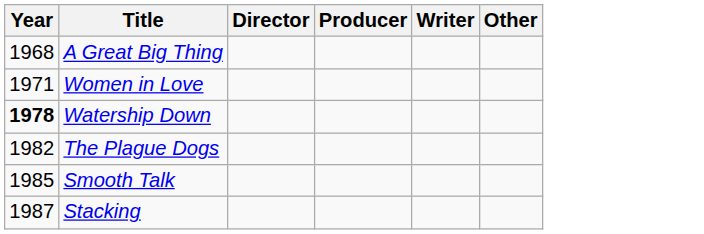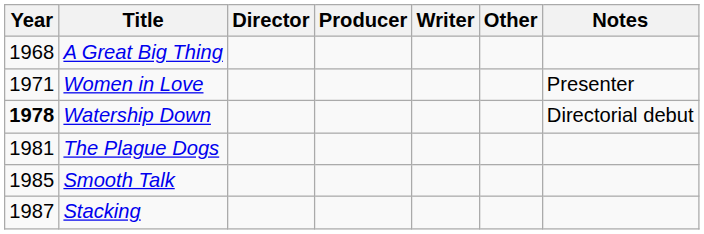+ column: Notes | Presenter | Directorial debut
The Plague Dogs | Year: 1982 -> 1981
